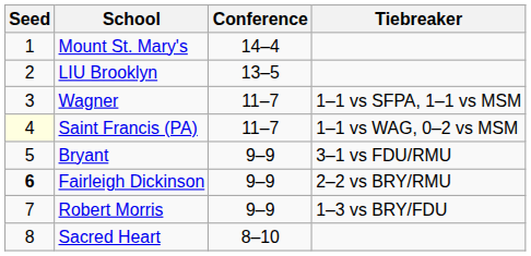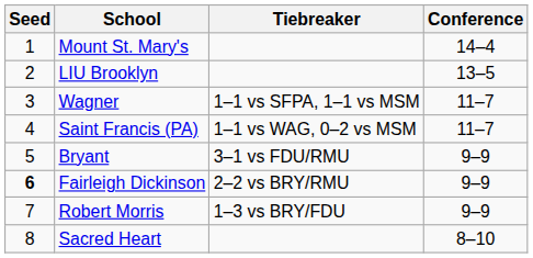columns swapped: Conference <-> Tiebreaker
Saint Francis (PA) | Seed: lightyellow background -> no background
